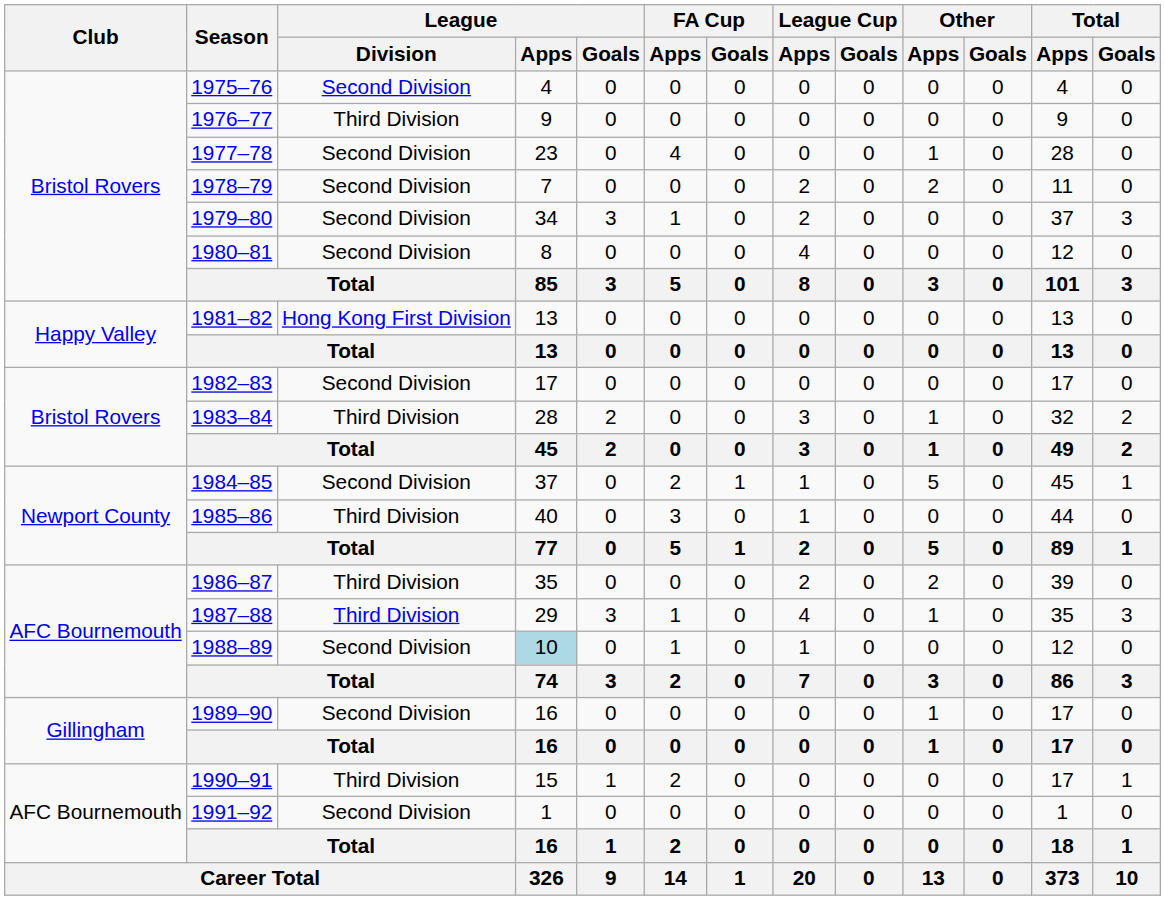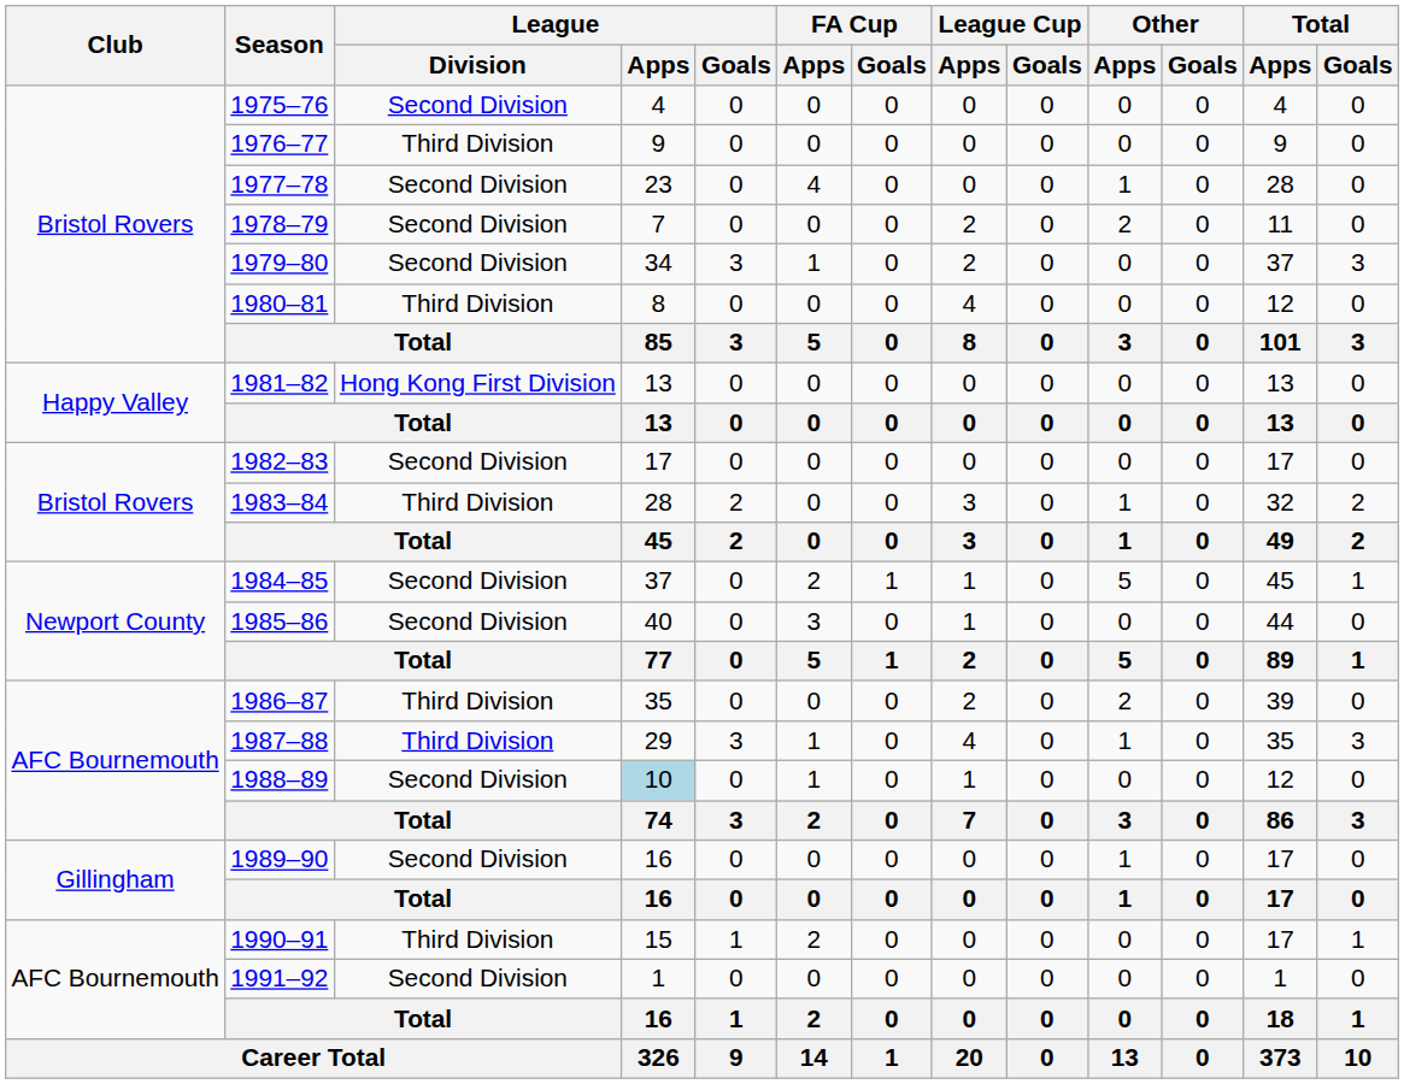1980–81 | League / Division: Second Division -> Third Division
1985–86 | League / Division: Third Division -> Second Division
